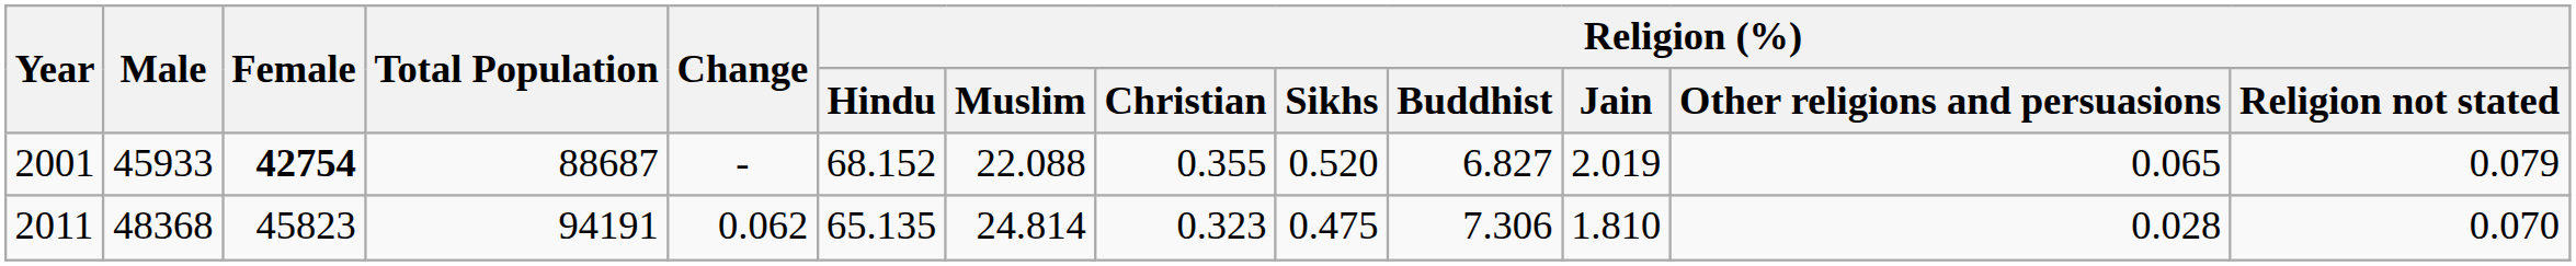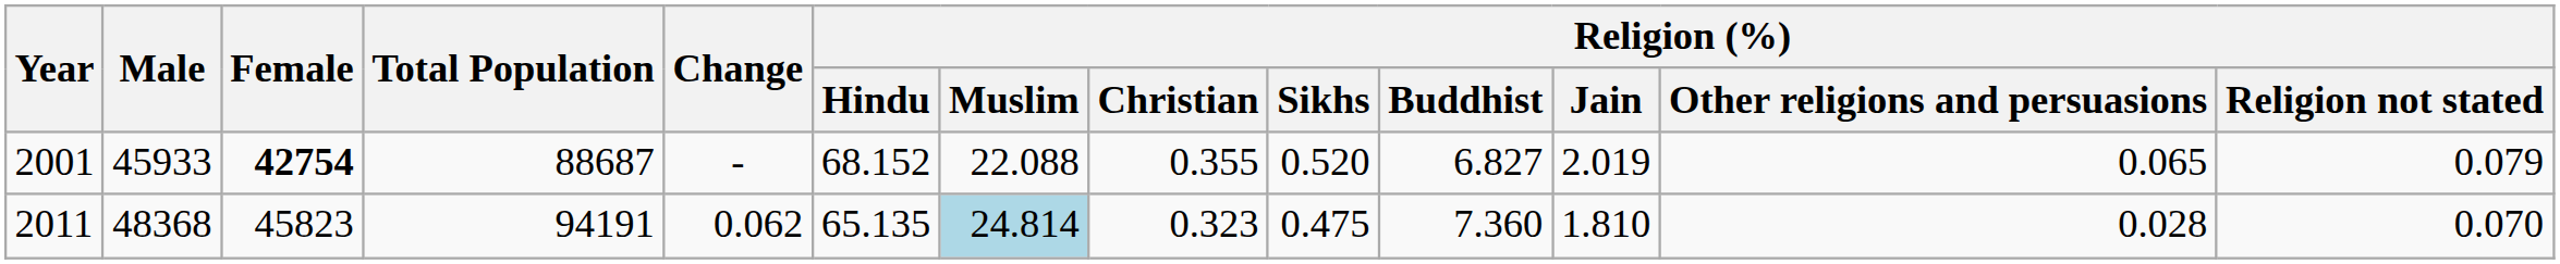2011 | Religion (%) / Muslim: no background -> lightblue background
2011 | Religion (%) / Buddhist: 7.306 -> 7.360
